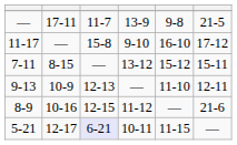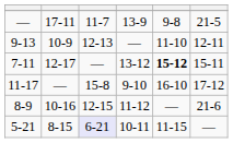rows swapped: 11-17 <-> 9-13
7-11 | column 2: 8-15 -> 12-17
7-11 | column 5: normal -> bold
5-21 | column 2: 12-17 -> 8-15
